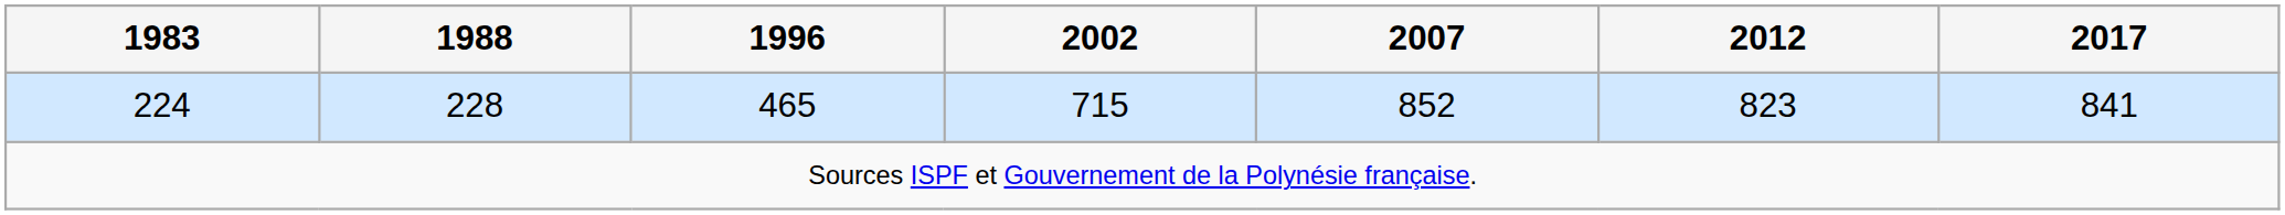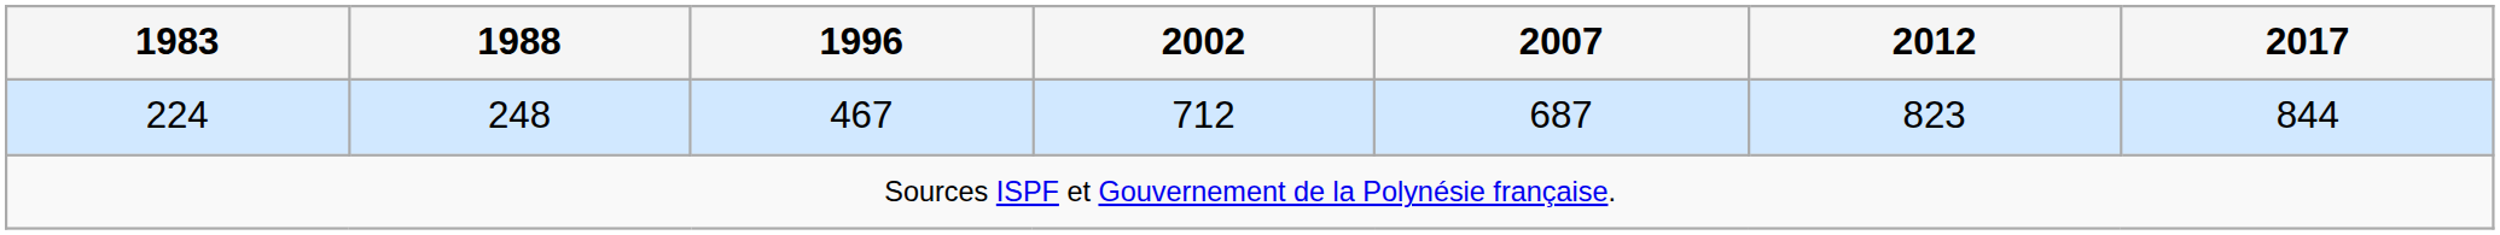224 | 1988: 228 -> 248
224 | 1996: 465 -> 467
224 | 2002: 715 -> 712
224 | 2007: 852 -> 687
224 | 2017: 841 -> 844
